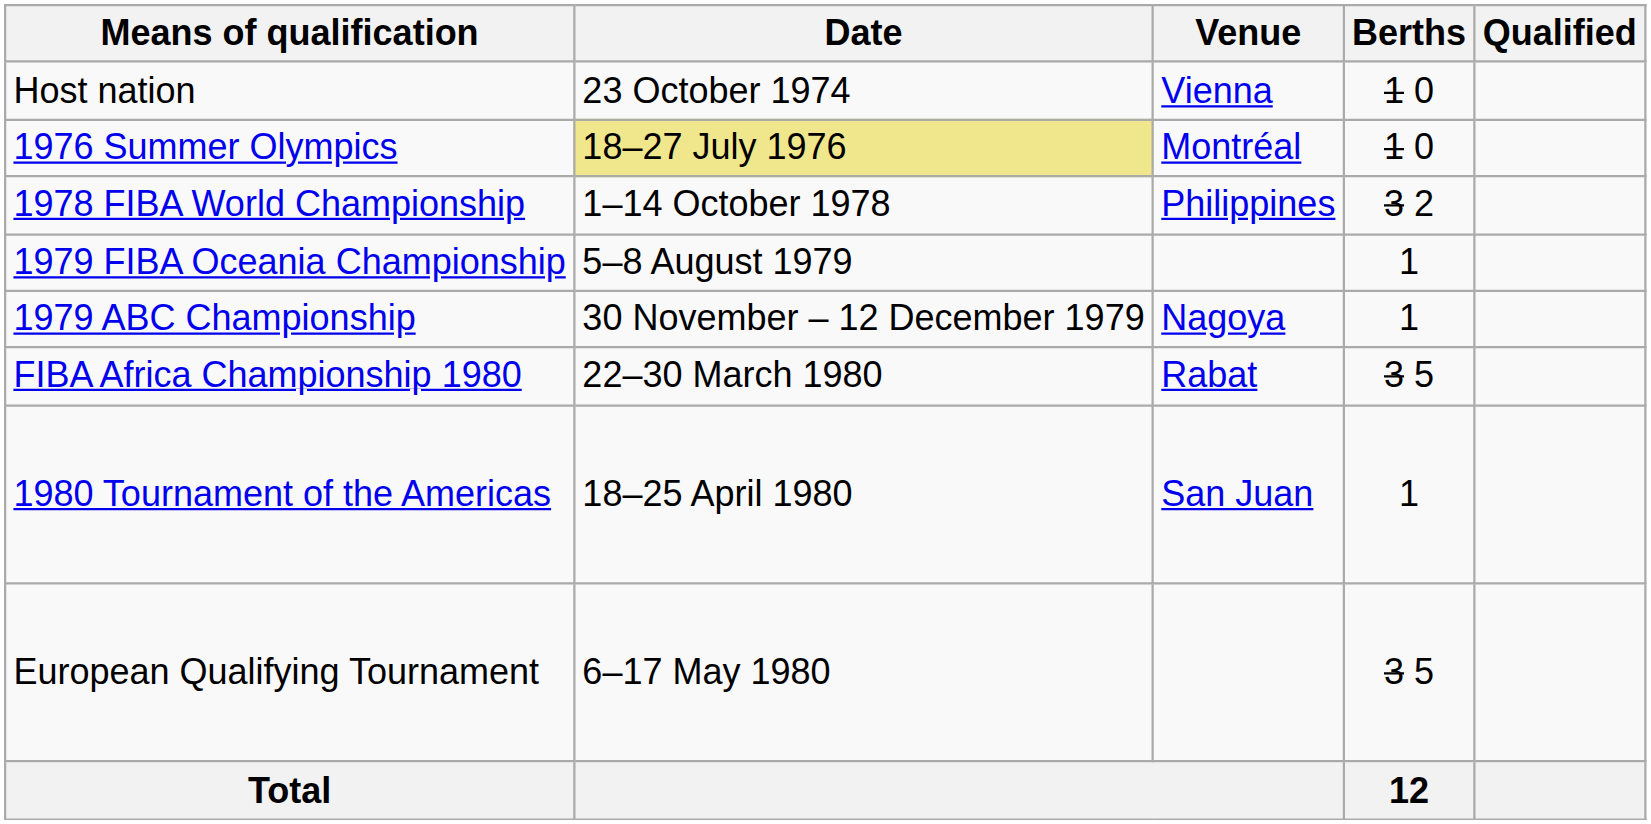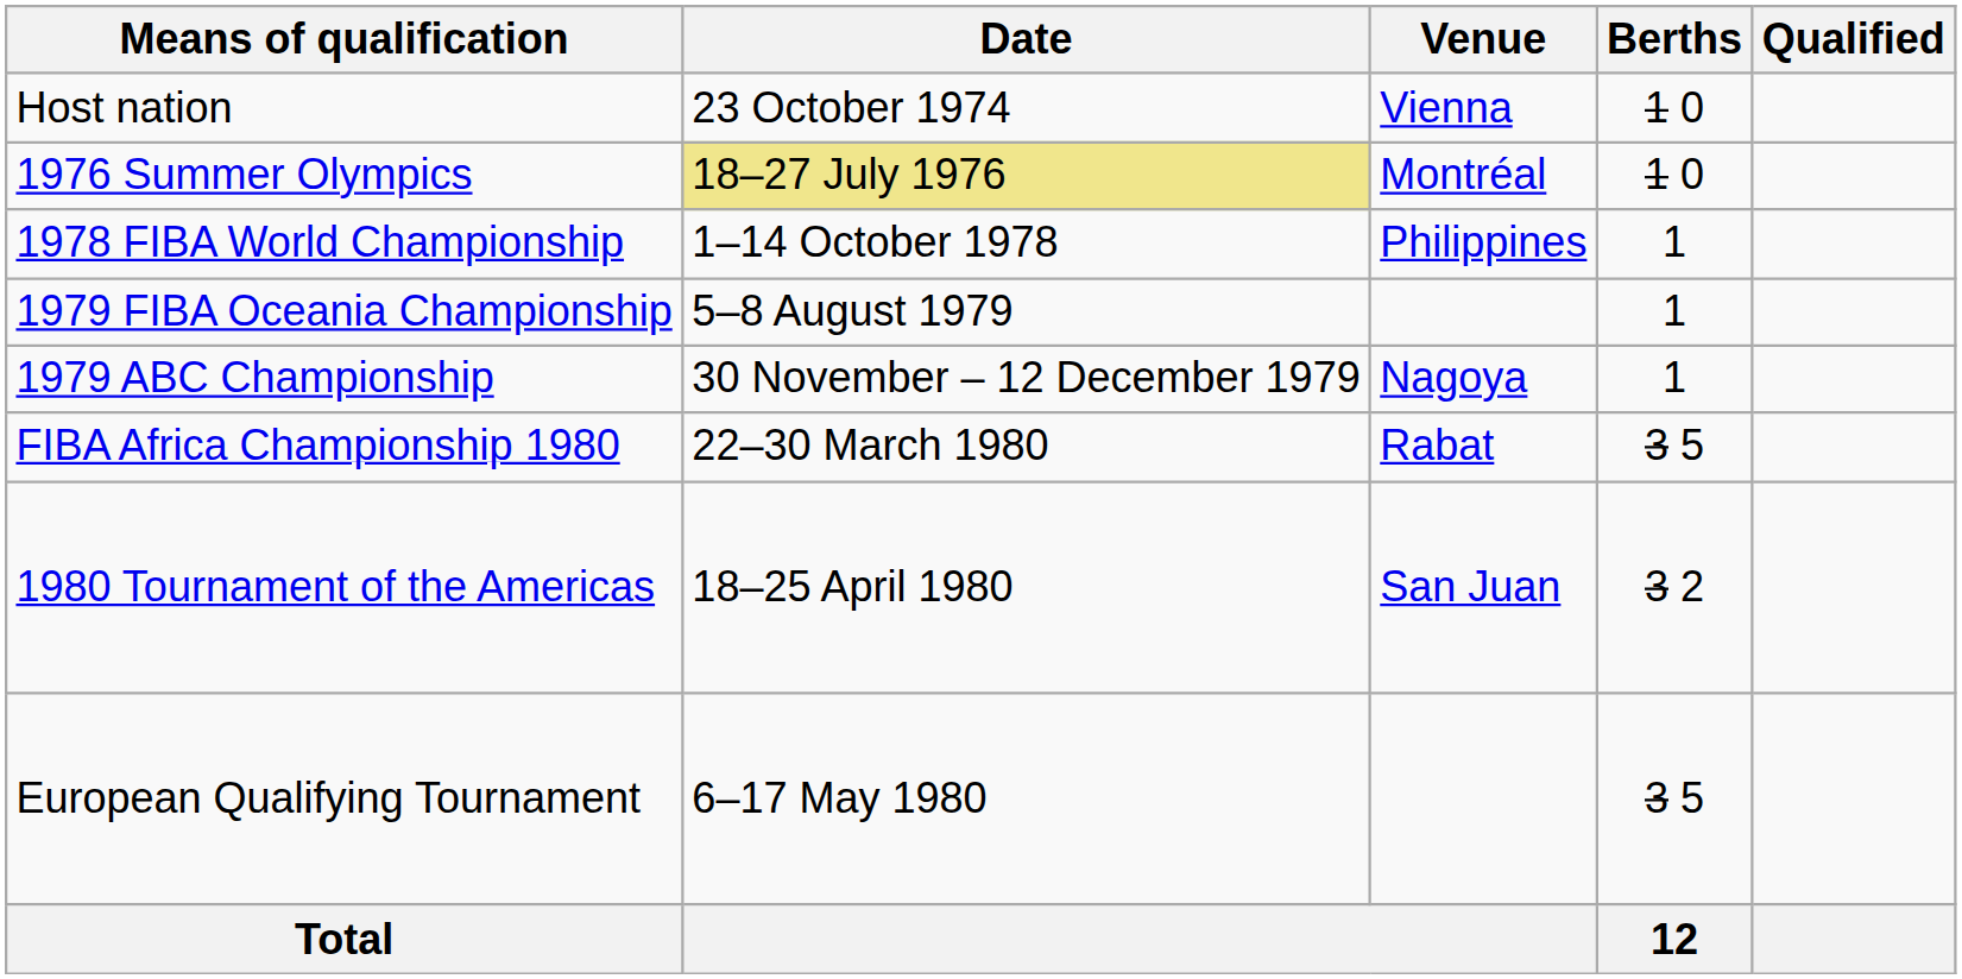1978 FIBA World Championship | Berths: 3 2 -> 1
1980 Tournament of the Americas | Berths: 1 -> 3 2
